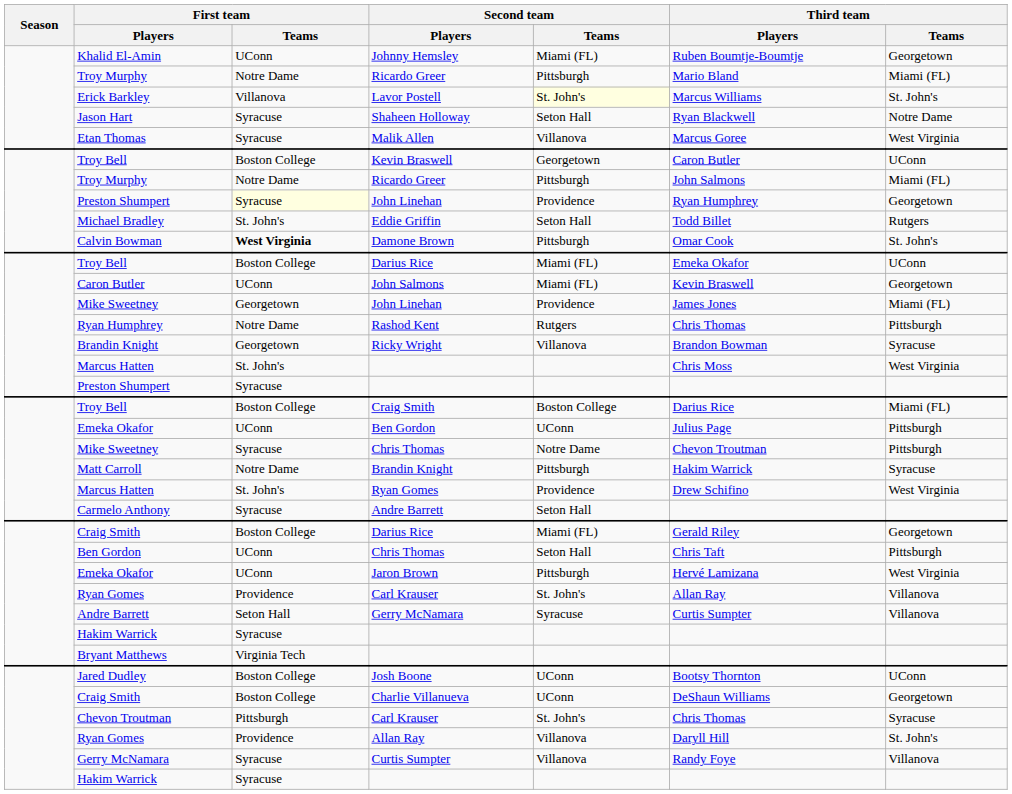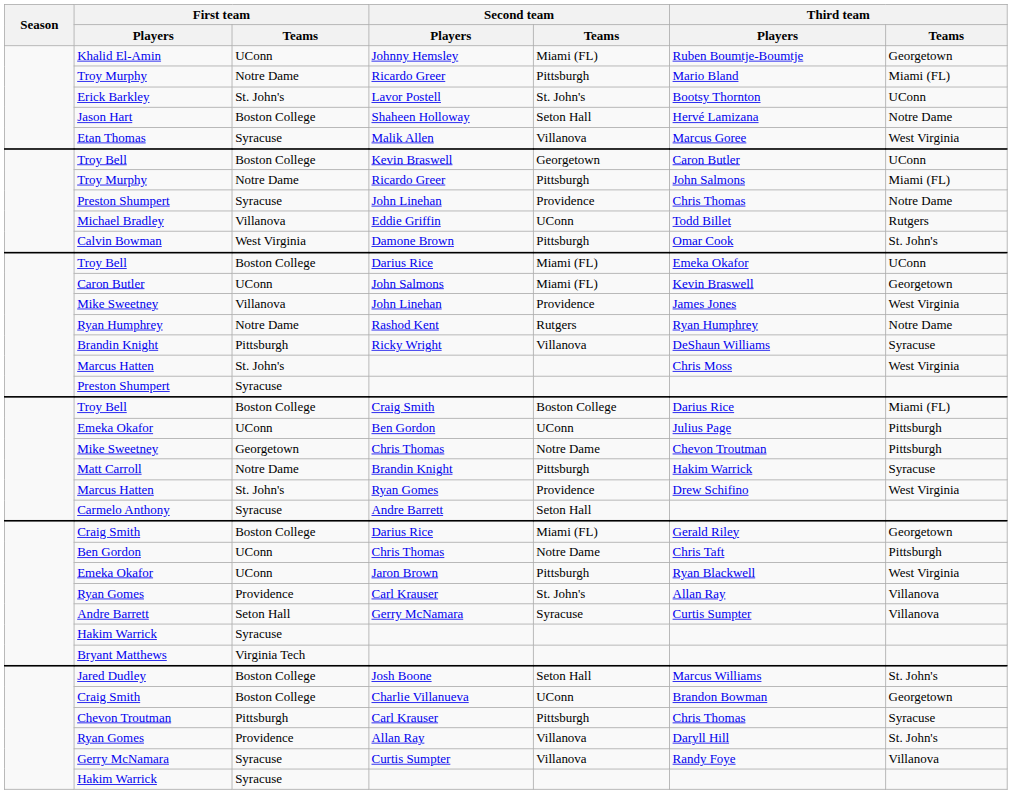Lavor Postell | First team / Teams: Villanova -> St. John's
Lavor Postell | Second team / Teams: lightyellow background -> no background
Lavor Postell | Third team / Players: Marcus Williams -> Bootsy Thornton
Lavor Postell | Third team / Teams: St. John's -> UConn
Shaheen Holloway | First team / Teams: Syracuse -> Boston College
Shaheen Holloway | Third team / Players: Ryan Blackwell -> Hervé Lamizana
Preston Shumpert / John Linehan | First team / Teams: lightyellow background -> no background
Preston Shumpert / John Linehan | Third team / Players: Ryan Humphrey -> Chris Thomas
Preston Shumpert / John Linehan | Third team / Teams: Georgetown -> Notre Dame
Eddie Griffin | First team / Teams: St. John's -> Villanova
Eddie Griffin | Second team / Teams: Seton Hall -> UConn
Damone Brown | First team / Teams: bold -> normal
Mike Sweetney / John Linehan | First team / Teams: Georgetown -> Villanova
Mike Sweetney / John Linehan | Third team / Teams: Miami (FL) -> West Virginia
Rashod Kent | Third team / Players: Chris Thomas -> Ryan Humphrey
Rashod Kent | Third team / Teams: Pittsburgh -> Notre Dame
Ricky Wright | First team / Teams: Georgetown -> Pittsburgh
Ricky Wright | Third team / Players: Brandon Bowman -> DeShaun Williams
Mike Sweetney / Chris Thomas | First team / Teams: Syracuse -> Georgetown
Ben Gordon / Chris Thomas | Second team / Teams: Seton Hall -> Notre Dame
Jaron Brown | Third team / Players: Hervé Lamizana -> Ryan Blackwell
Josh Boone | Second team / Teams: UConn -> Seton Hall
Josh Boone | Third team / Players: Bootsy Thornton -> Marcus Williams
Josh Boone | Third team / Teams: UConn -> St. John's
Charlie Villanueva | Third team / Players: DeShaun Williams -> Brandon Bowman
Chevon Troutman / Carl Krauser | Second team / Teams: St. John's -> Pittsburgh
